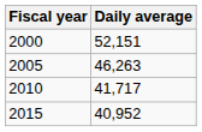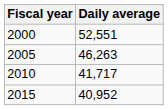2000 | Daily average: 52,151 -> 52,551
